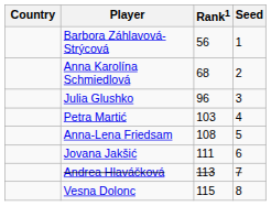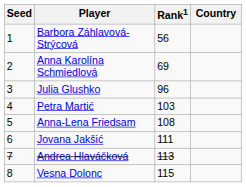columns swapped: Country <-> Seed
Anna Karolína Schmiedlová | Rank1: 68 -> 69
